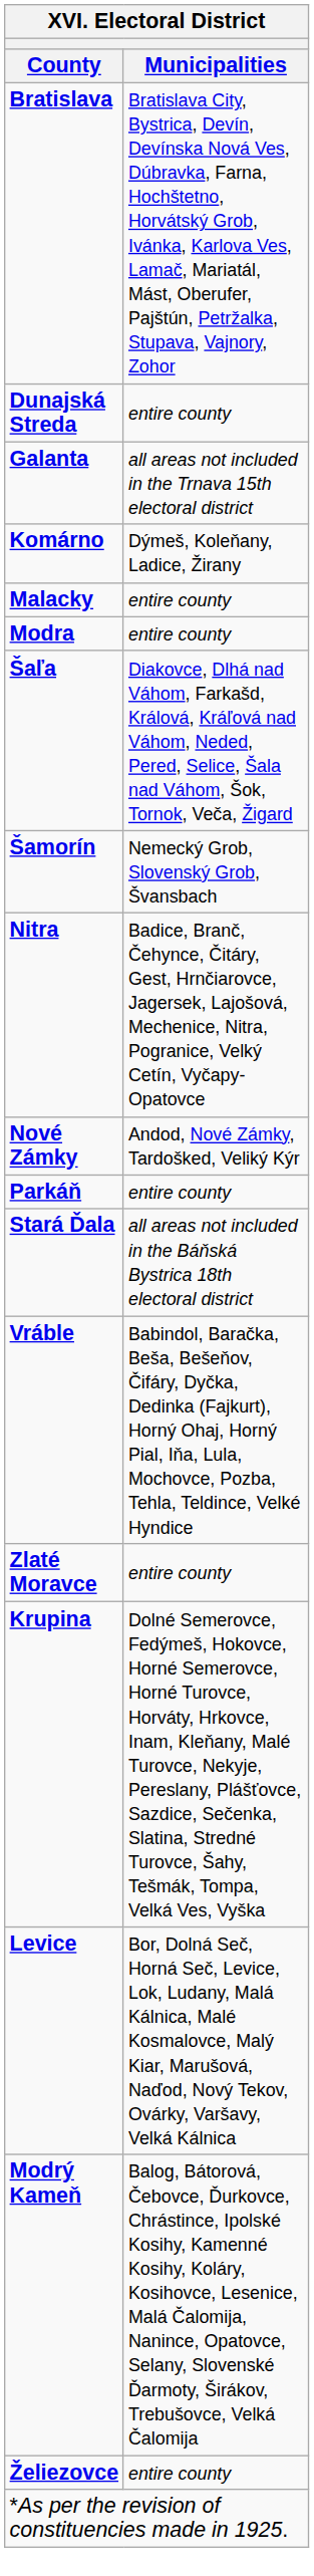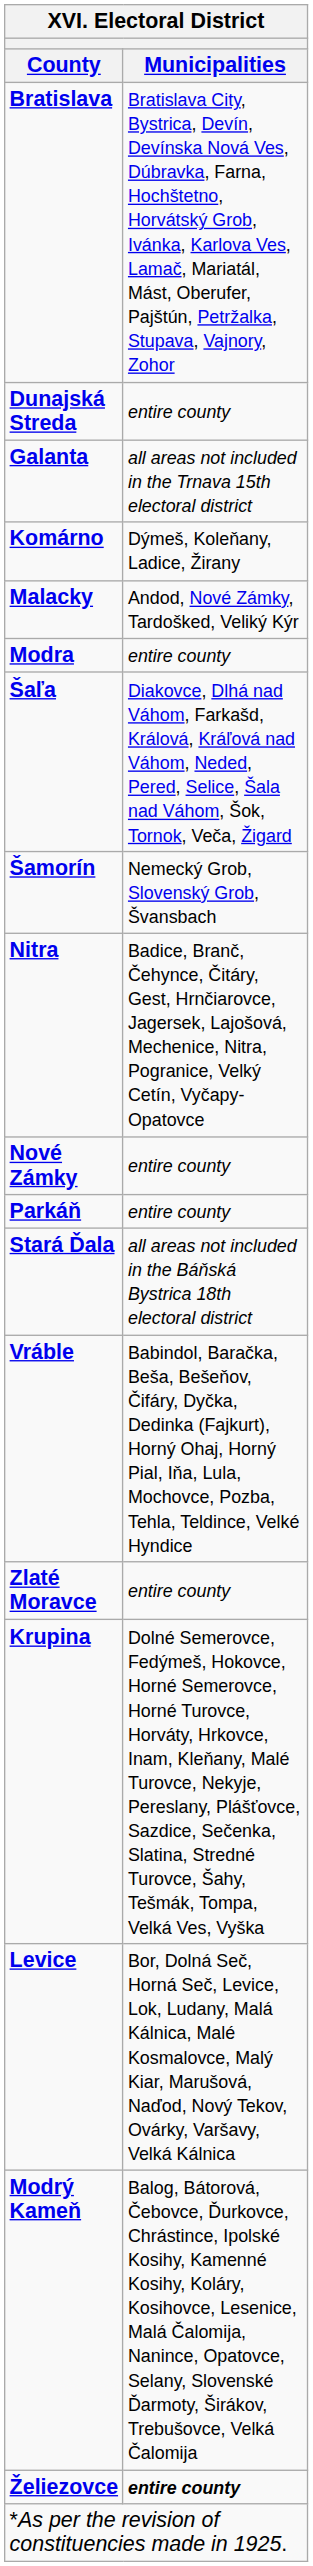Malacky | Municipalities: entire county -> Andod, Nové Zámky, Tardošked, Veliký Kýr
Nové Zámky | Municipalities: Andod, Nové Zámky, Tardošked, Veliký Kýr -> entire county
Želiezovce | Municipalities: normal -> bold
